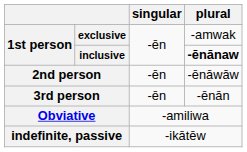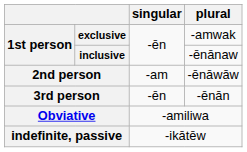inclusive | plural: bold -> normal
2nd person | singular: -ēn -> -am
